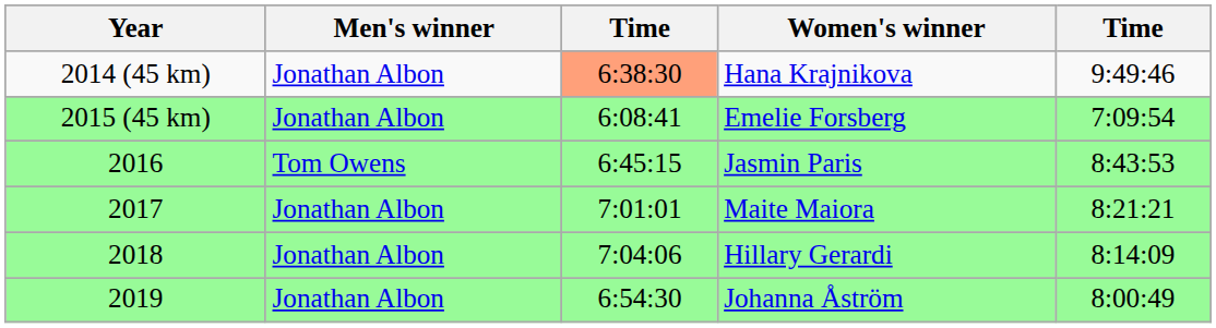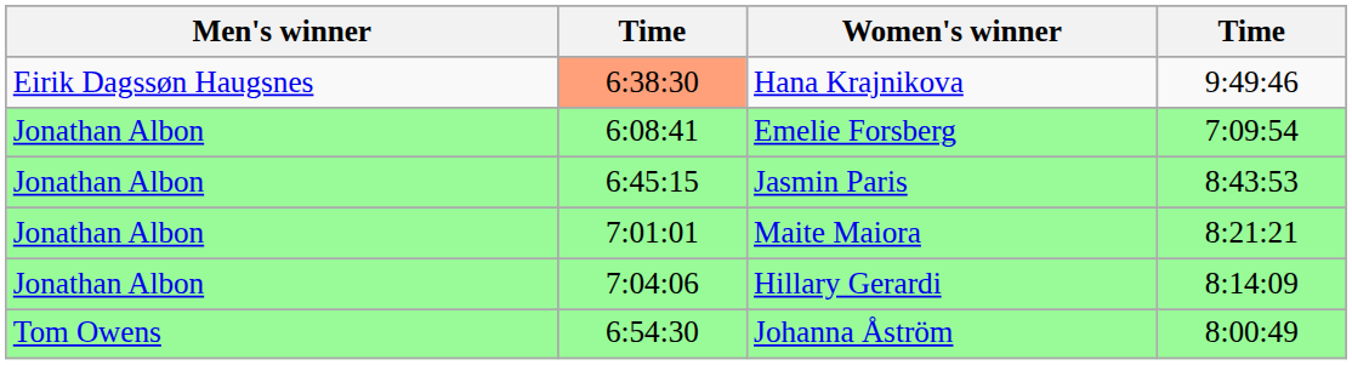- column: Year | 2014 (45 km) | 2015 (45 km) | 2016 | 2017 | 2018 | 2019
Hana Krajnikova | Men's winner: Jonathan Albon -> Eirik Dagssøn Haugsnes
Jasmin Paris | Men's winner: Tom Owens -> Jonathan Albon
Johanna Åström | Men's winner: Jonathan Albon -> Tom Owens
